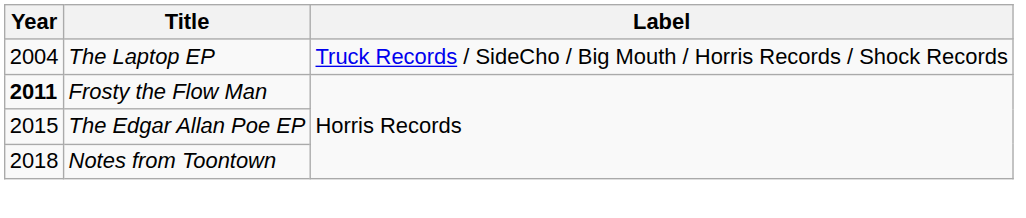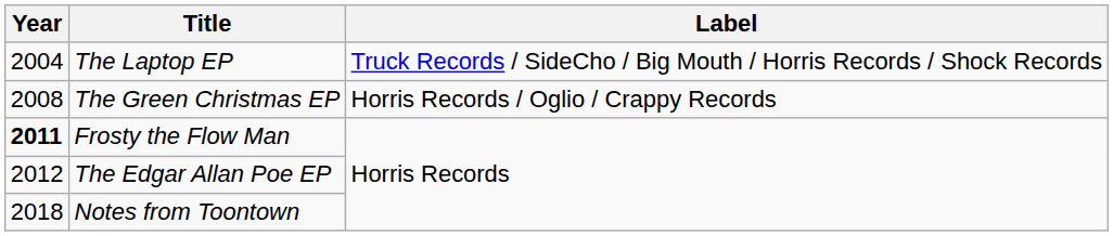+ row: 2008 | The Green Christmas EP | Horris Records / Oglio / Crappy Records
The Edgar Allan Poe EP | Year: 2015 -> 2012
